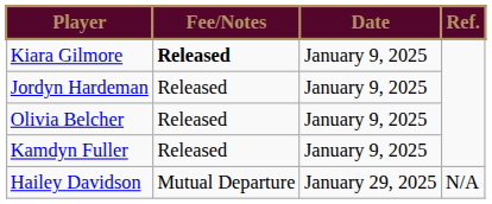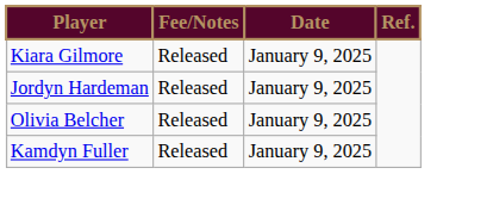Kiara Gilmore | Fee/Notes: bold -> normal
- row: Hailey Davidson | Mutual Departure | January 29, 2025 | N/A
